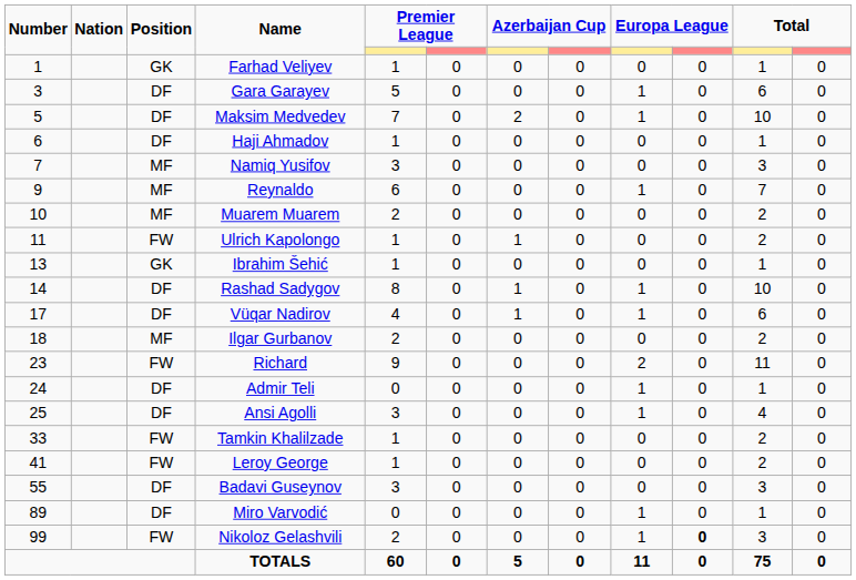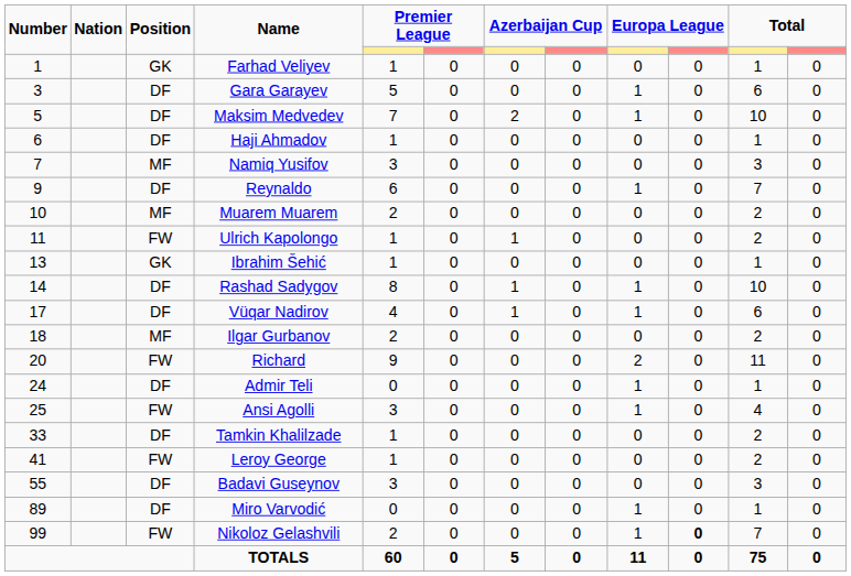Reynaldo | Position: MF -> DF
Richard | Number: 23 -> 20
Ansi Agolli | Position: DF -> FW
Tamkin Khalilzade | Position: FW -> DF
Nikoloz Gelashvili | column 11: 3 -> 7
